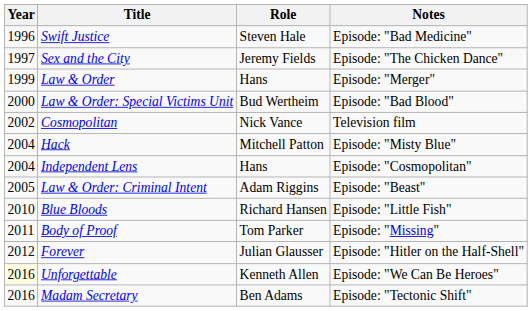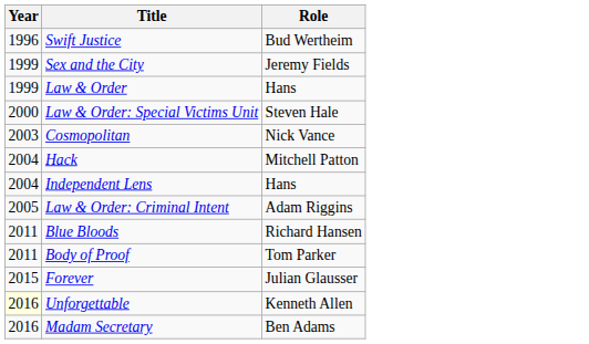- column: Notes | Episode: "Bad Medicine" | Episode: "The Chicken Dance" | Episode: "Merger" | Episode: "Bad Blood" | Television film | Episode: "Misty Blue" | Episode: "Cosmopolitan" | Episode: "Beast" | Episode: "Little Fish" | Episode: "Missing" | Episode: "Hitler on the Half-Shell" | Episode: "We Can Be Heroes" | Episode: "Tectonic Shift"
Swift Justice | Role: Steven Hale -> Bud Wertheim
Sex and the City | Year: 1997 -> 1999
Law & Order: Special Victims Unit | Role: Bud Wertheim -> Steven Hale
Cosmopolitan | Year: 2002 -> 2003
Blue Bloods | Year: 2010 -> 2011
Forever | Year: 2012 -> 2015
